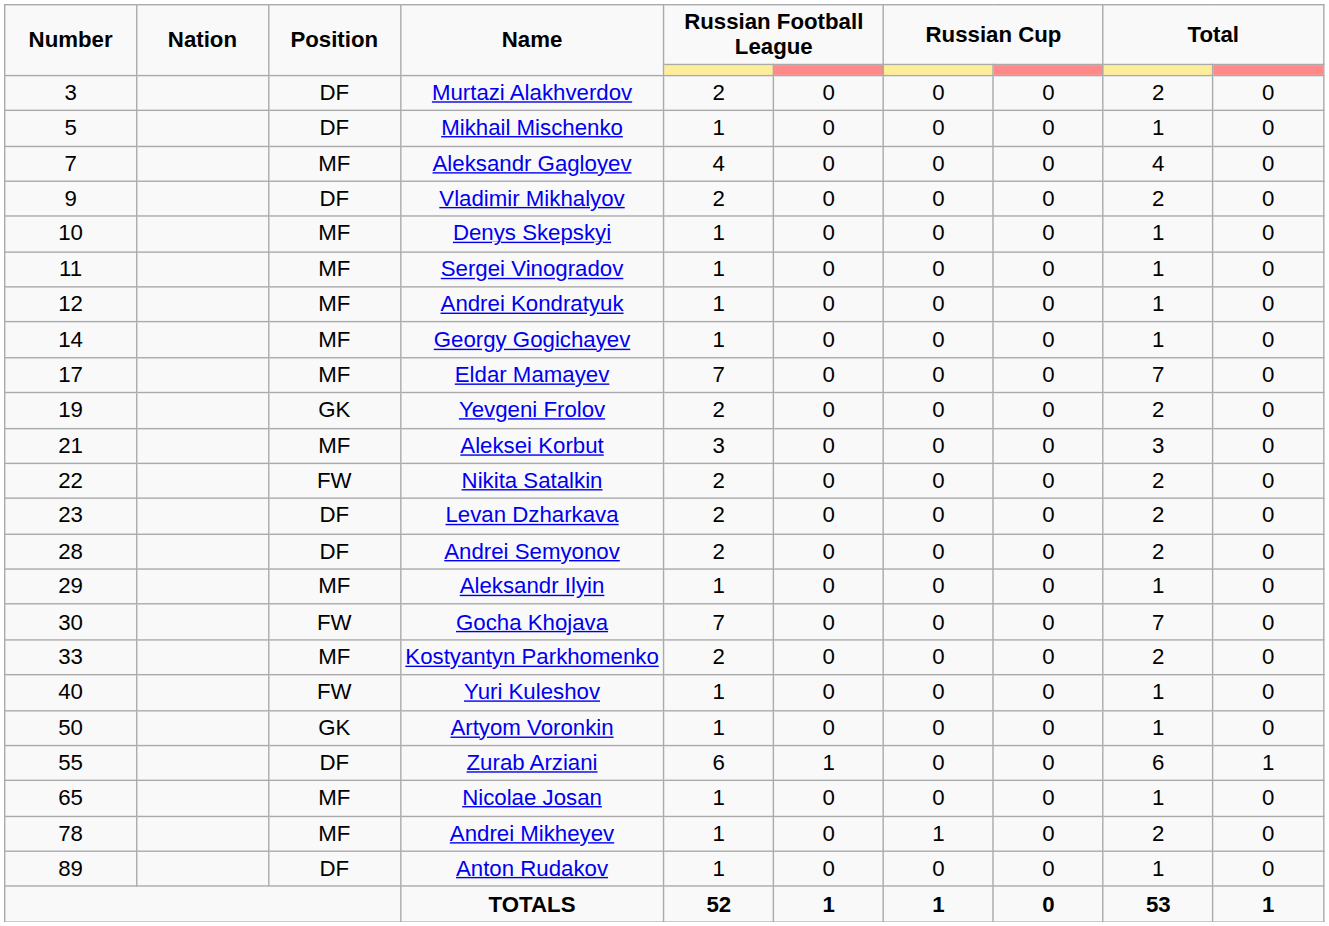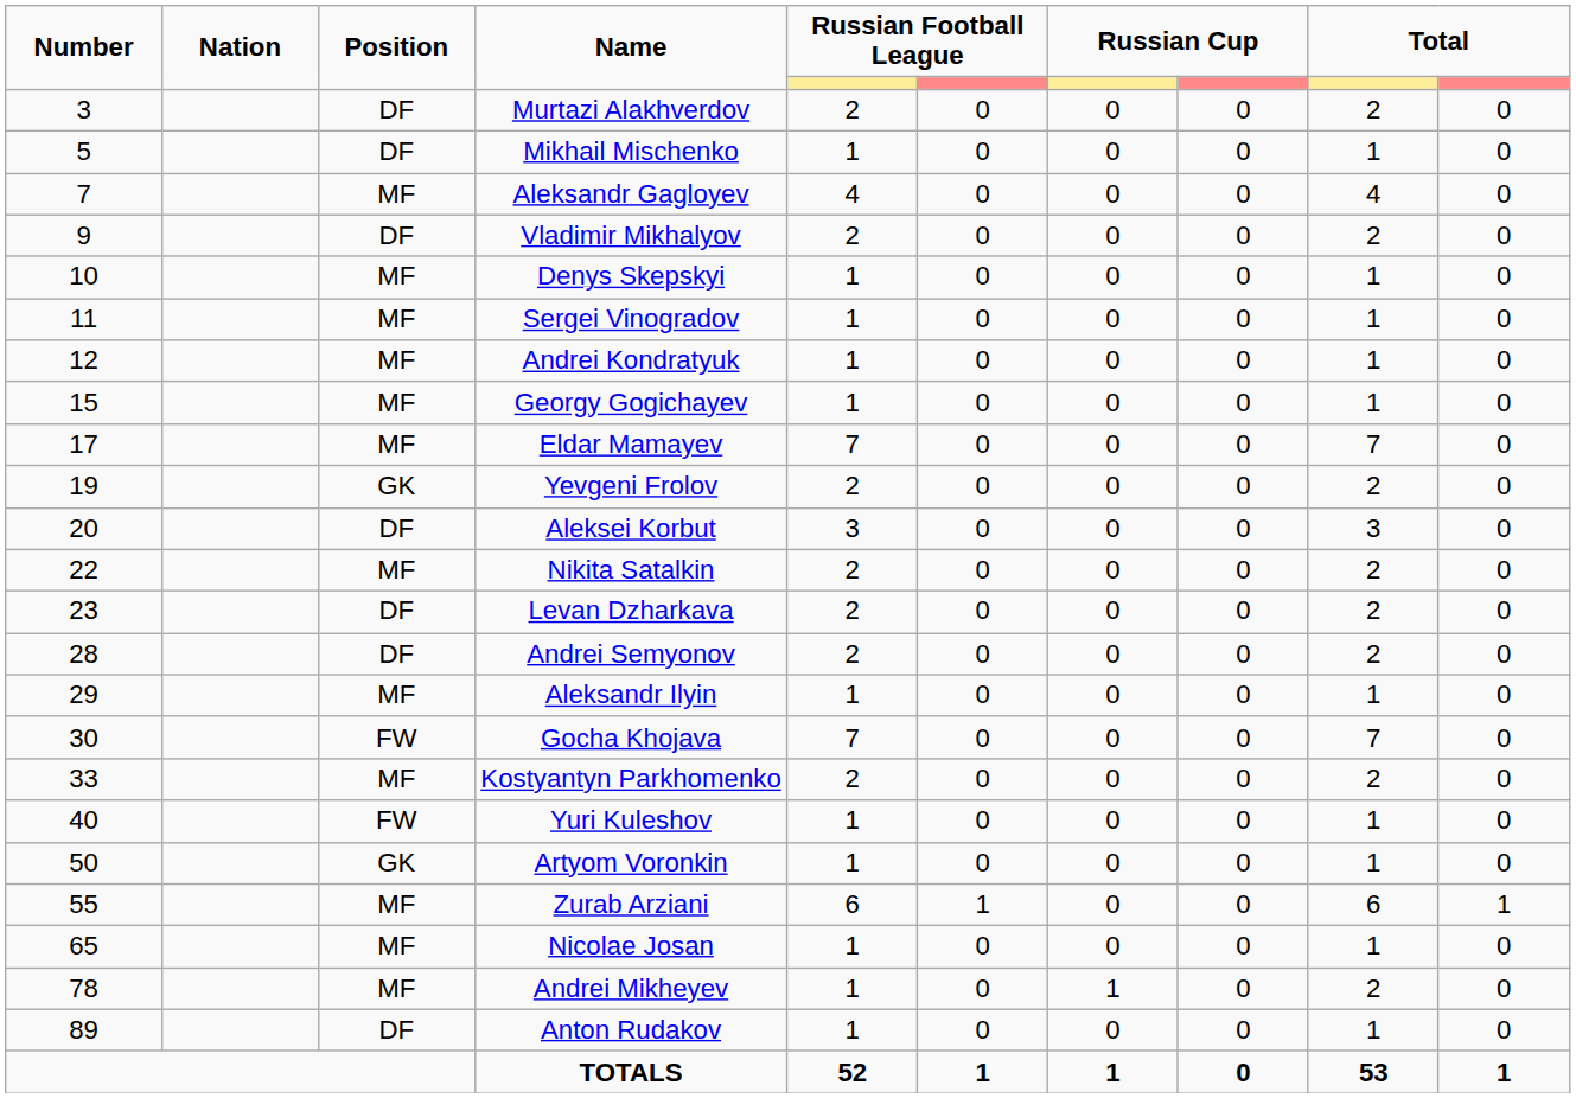Georgy Gogichayev | Number: 14 -> 15
Aleksei Korbut | Number: 21 -> 20
Aleksei Korbut | Position: MF -> DF
Nikita Satalkin | Position: FW -> MF
Zurab Arziani | Position: DF -> MF
